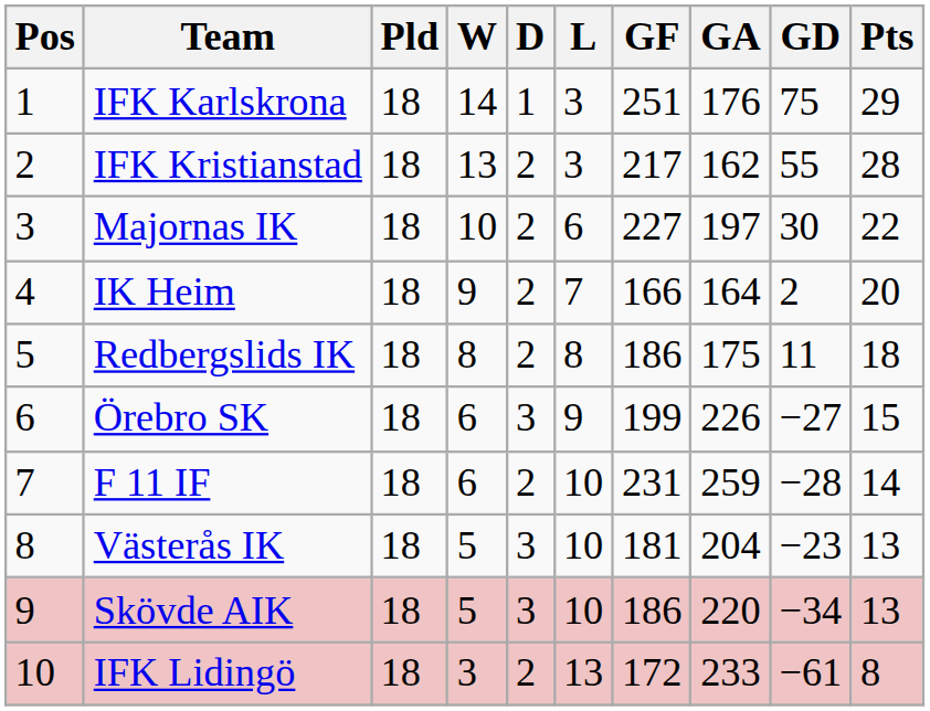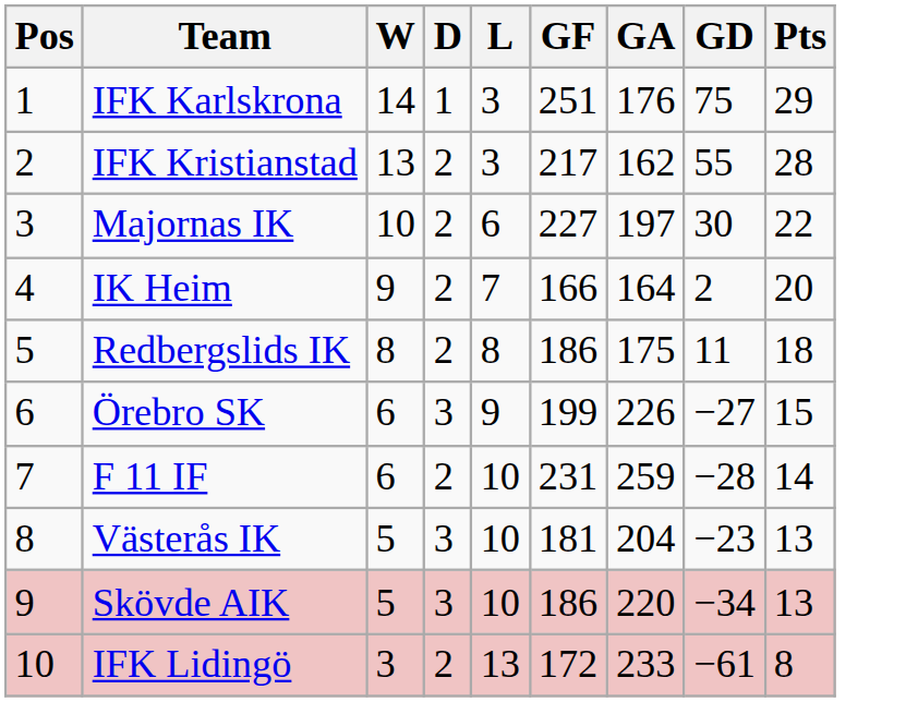- column: Pld | 18 | 18 | 18 | 18 | 18 | 18 | 18 | 18 | 18 | 18
